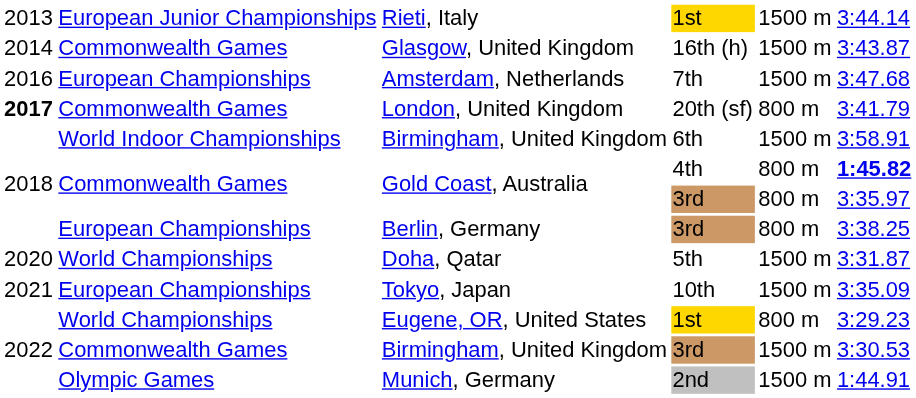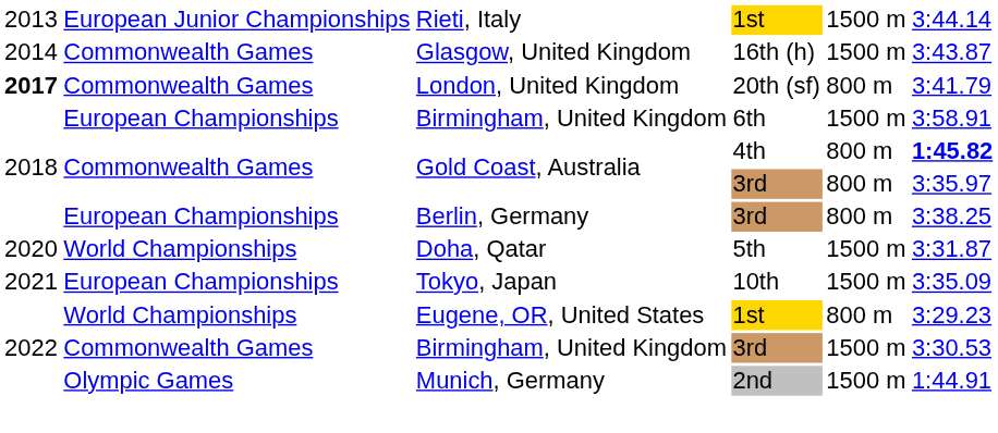- row: 2016 | European Championships | Amsterdam, Netherlands | 7th | 1500 m | 3:47.68
Birmingham, United Kingdom / 6th | column 2: World Indoor Championships -> European Championships
